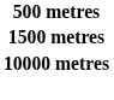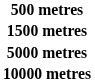+ row: 5000 metres
